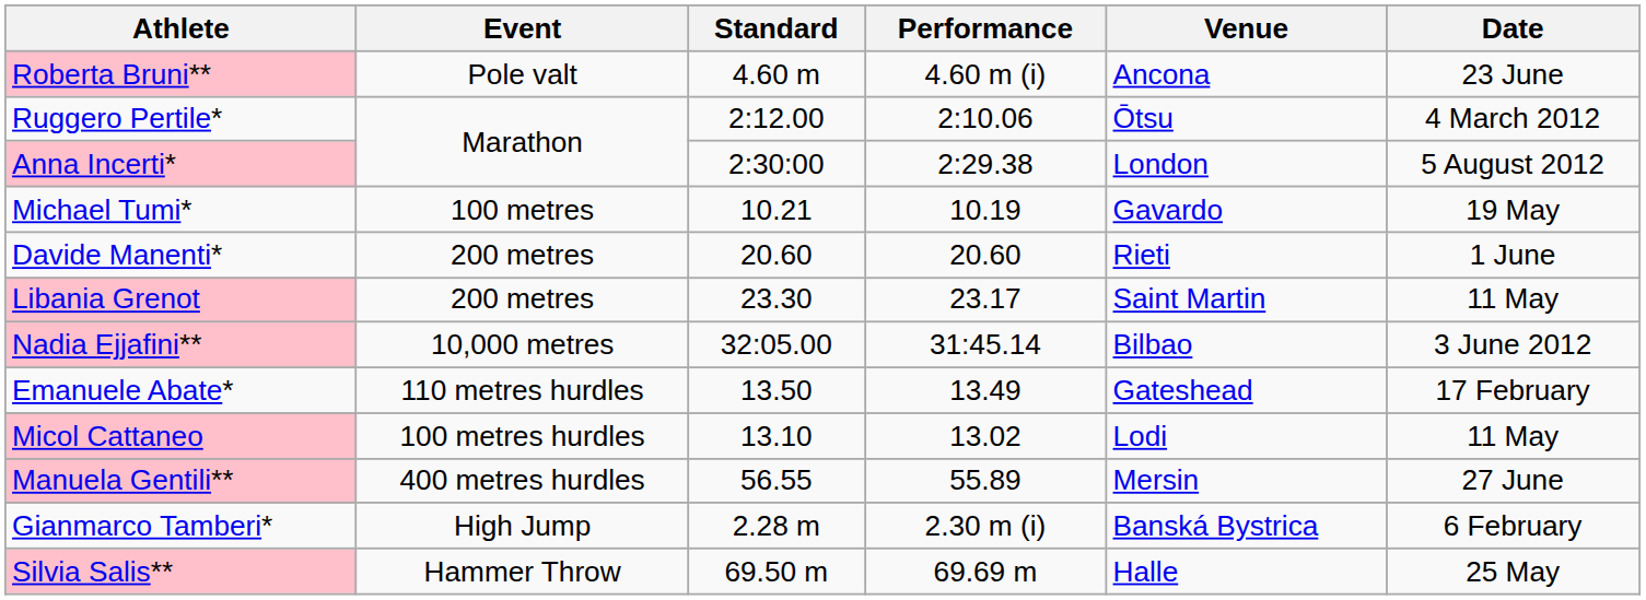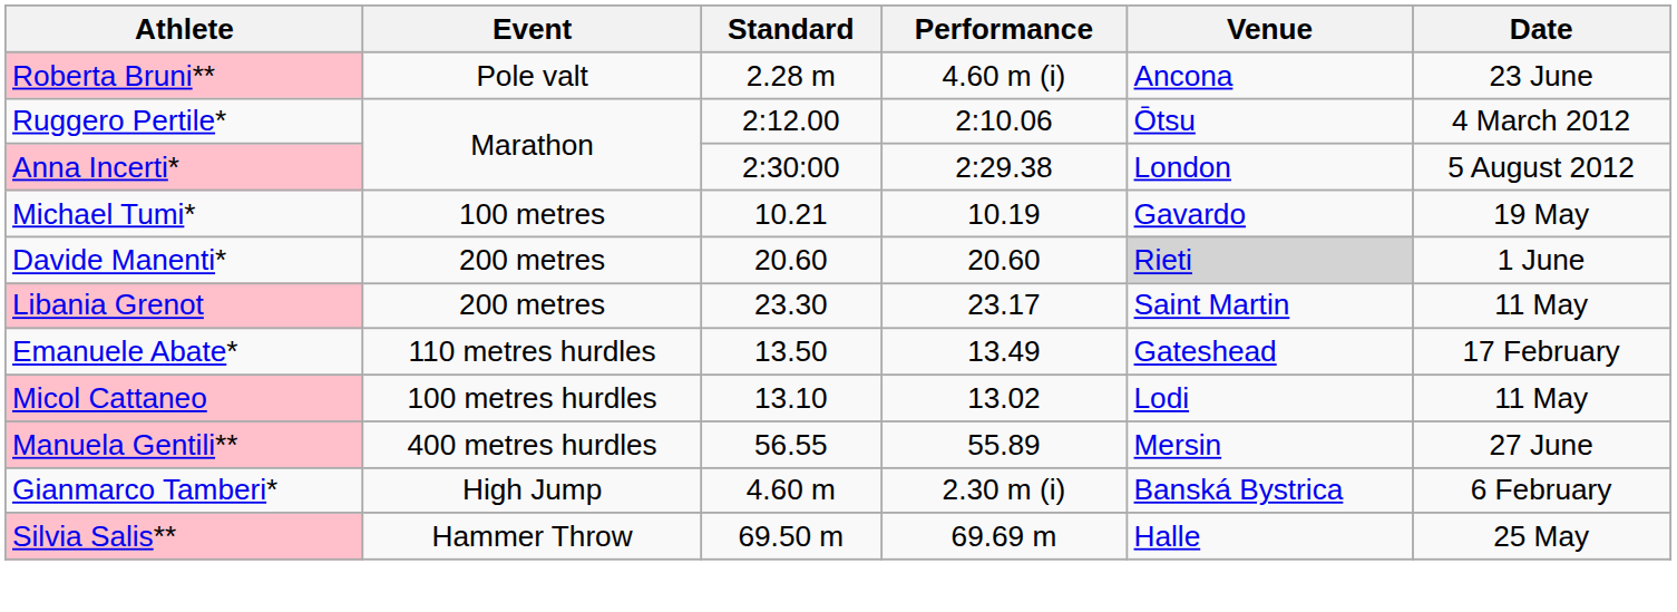Roberta Bruni** | Standard: 4.60 m -> 2.28 m
Davide Manenti* | Venue: no background -> lightgrey background
- row: Nadia Ejjafini** | 10,000 metres | 32:05.00 | 31:45.14 | Bilbao | 3 June 2012
Gianmarco Tamberi* | Standard: 2.28 m -> 4.60 m
